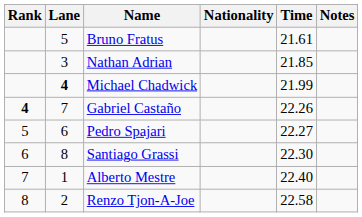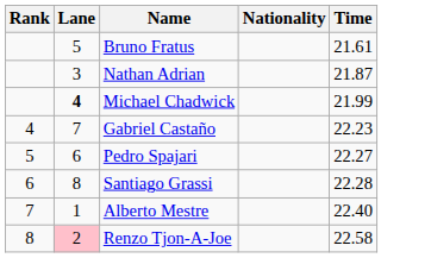- column: Notes
Nathan Adrian | Time: 21.85 -> 21.87
Gabriel Castaño | Rank: bold -> normal
Gabriel Castaño | Time: 22.26 -> 22.23
Santiago Grassi | Time: 22.30 -> 22.28
Renzo Tjon-A-Joe | Lane: no background -> pink background
